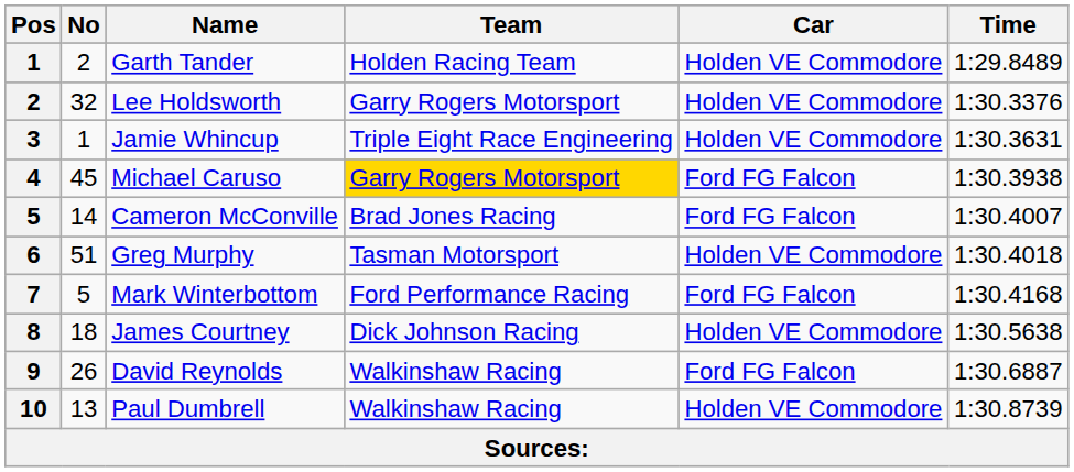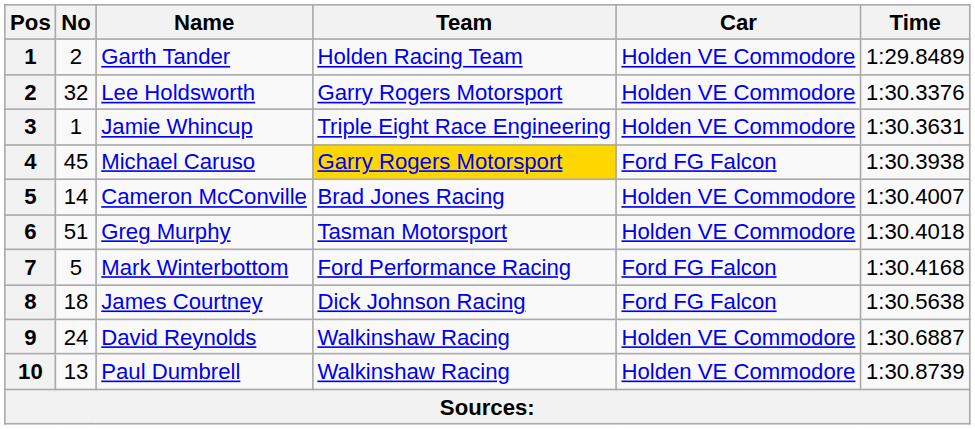Cameron McConville | Car: Ford FG Falcon -> Holden VE Commodore
James Courtney | Car: Holden VE Commodore -> Ford FG Falcon
David Reynolds | No: 26 -> 24
David Reynolds | Car: Ford FG Falcon -> Holden VE Commodore
